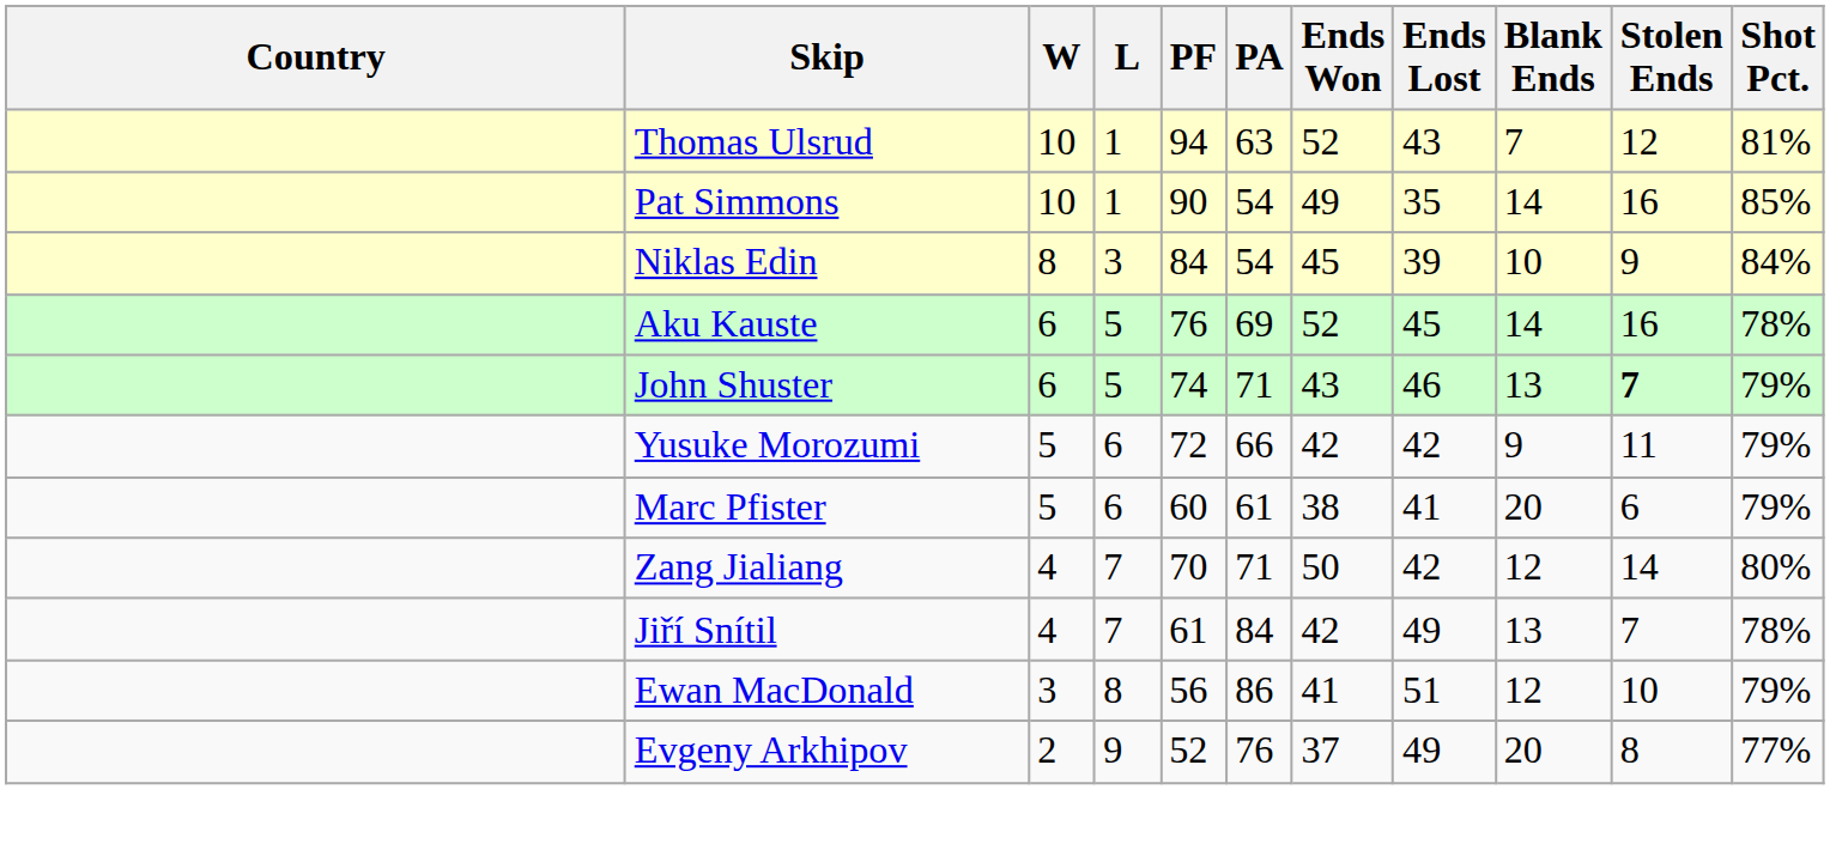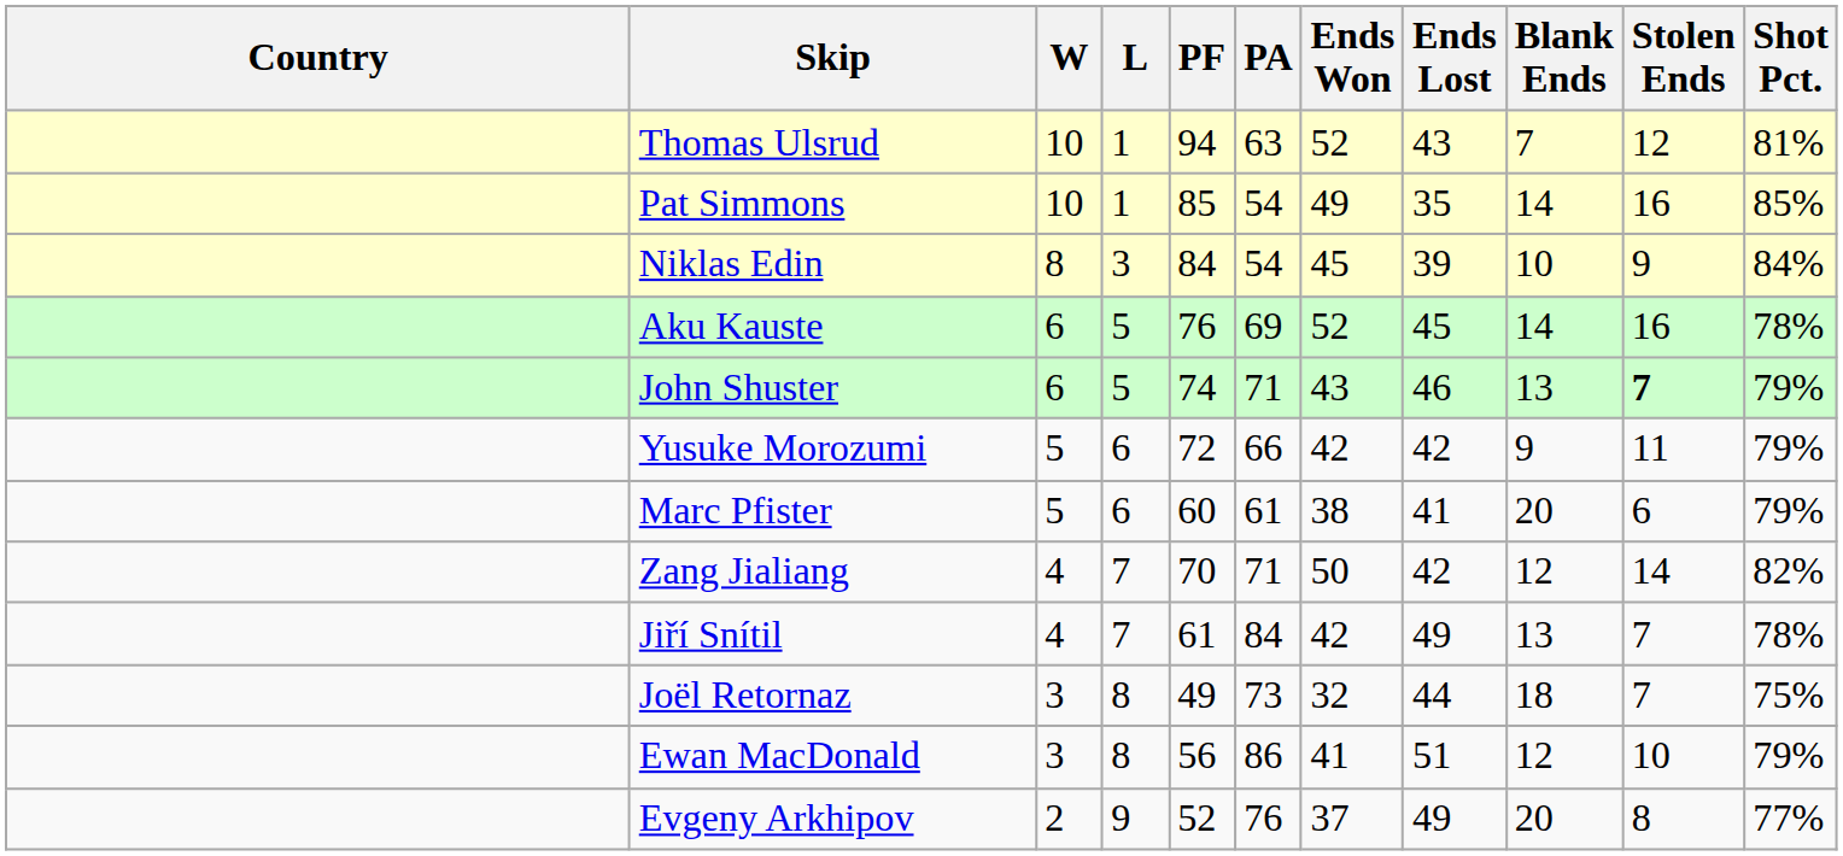Pat Simmons | PF: 90 -> 85
Zang Jialiang | Shot Pct.: 80% -> 82%
+ row: Joël Retornaz | 3 | 8 | 49 | 73 | 32 | 44 | 18 | 7 | 75%
